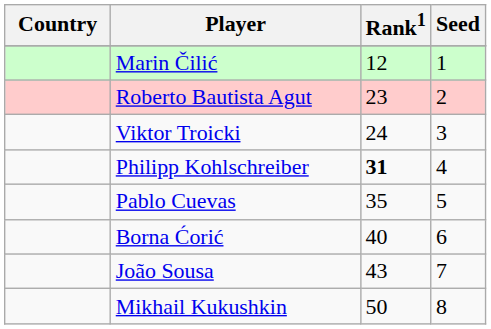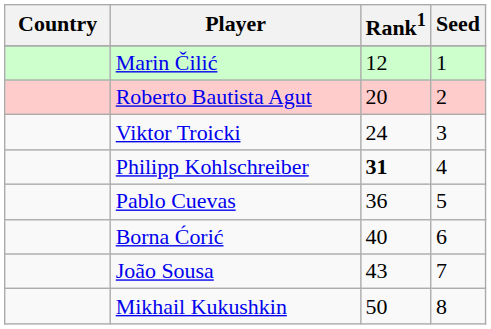Roberto Bautista Agut | Rank1: 23 -> 20
Pablo Cuevas | Rank1: 35 -> 36
